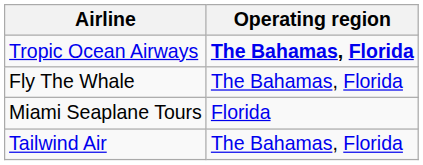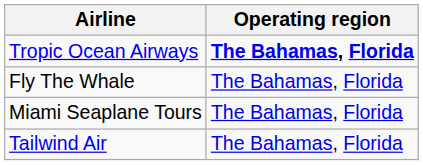Miami Seaplane Tours | Operating region: Florida -> The Bahamas, Florida
